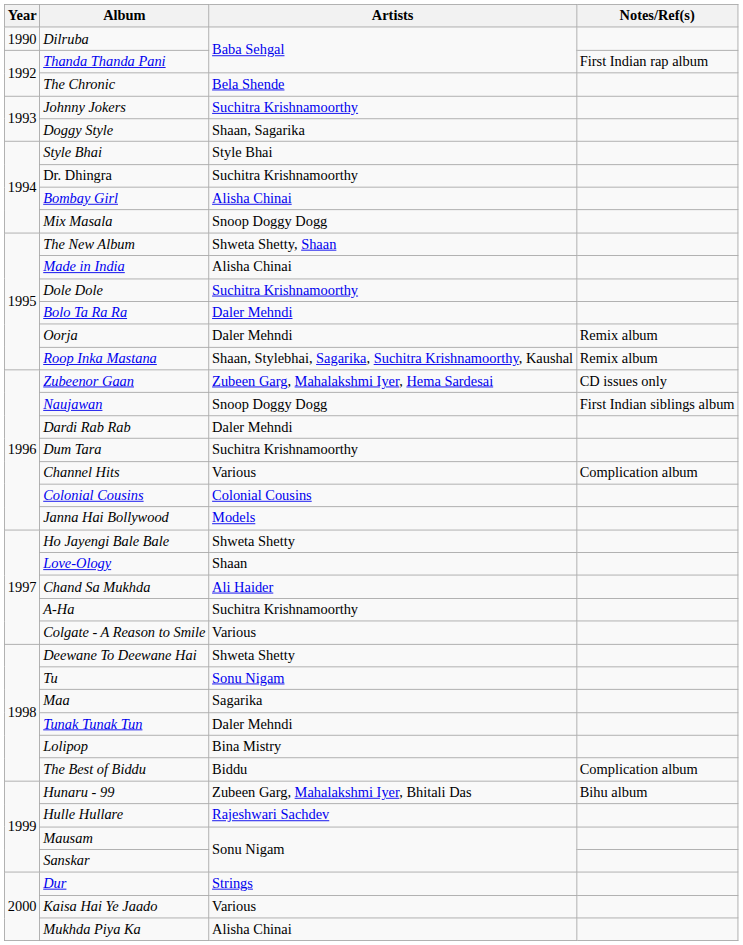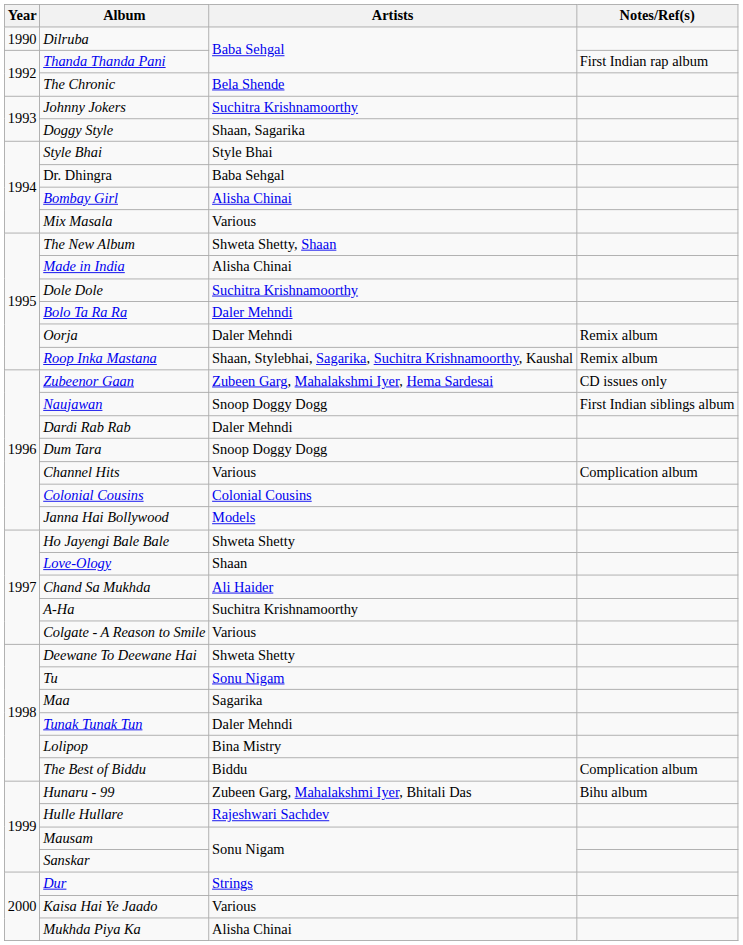Dr. Dhingra | Artists: Suchitra Krishnamoorthy -> Baba Sehgal
Mix Masala | Artists: Snoop Doggy Dogg -> Various
Dum Tara | Artists: Suchitra Krishnamoorthy -> Snoop Doggy Dogg
